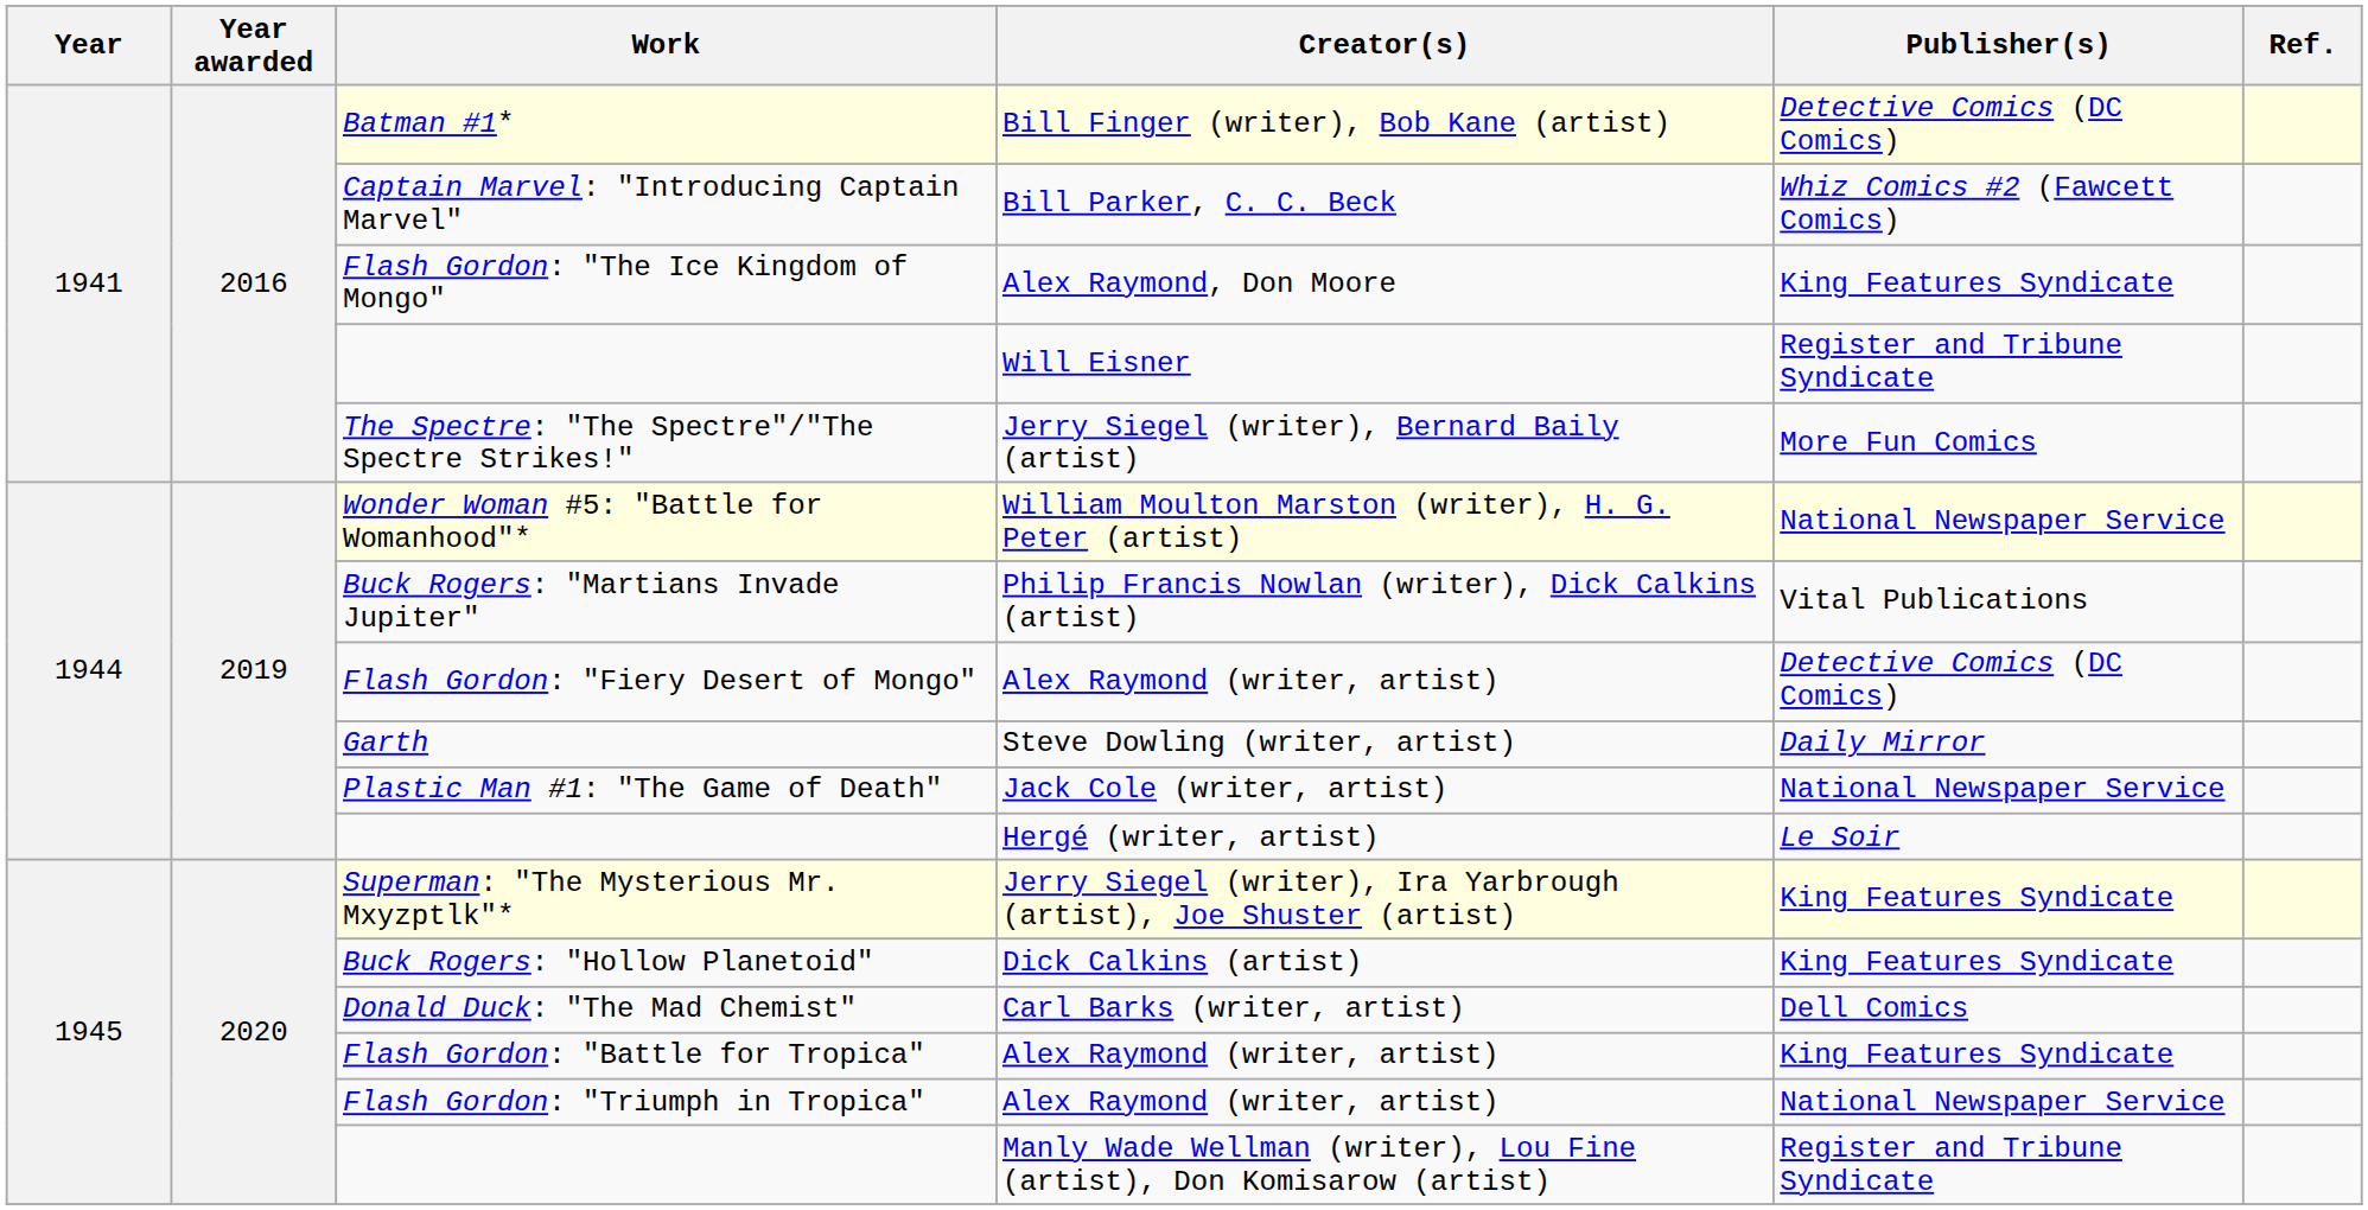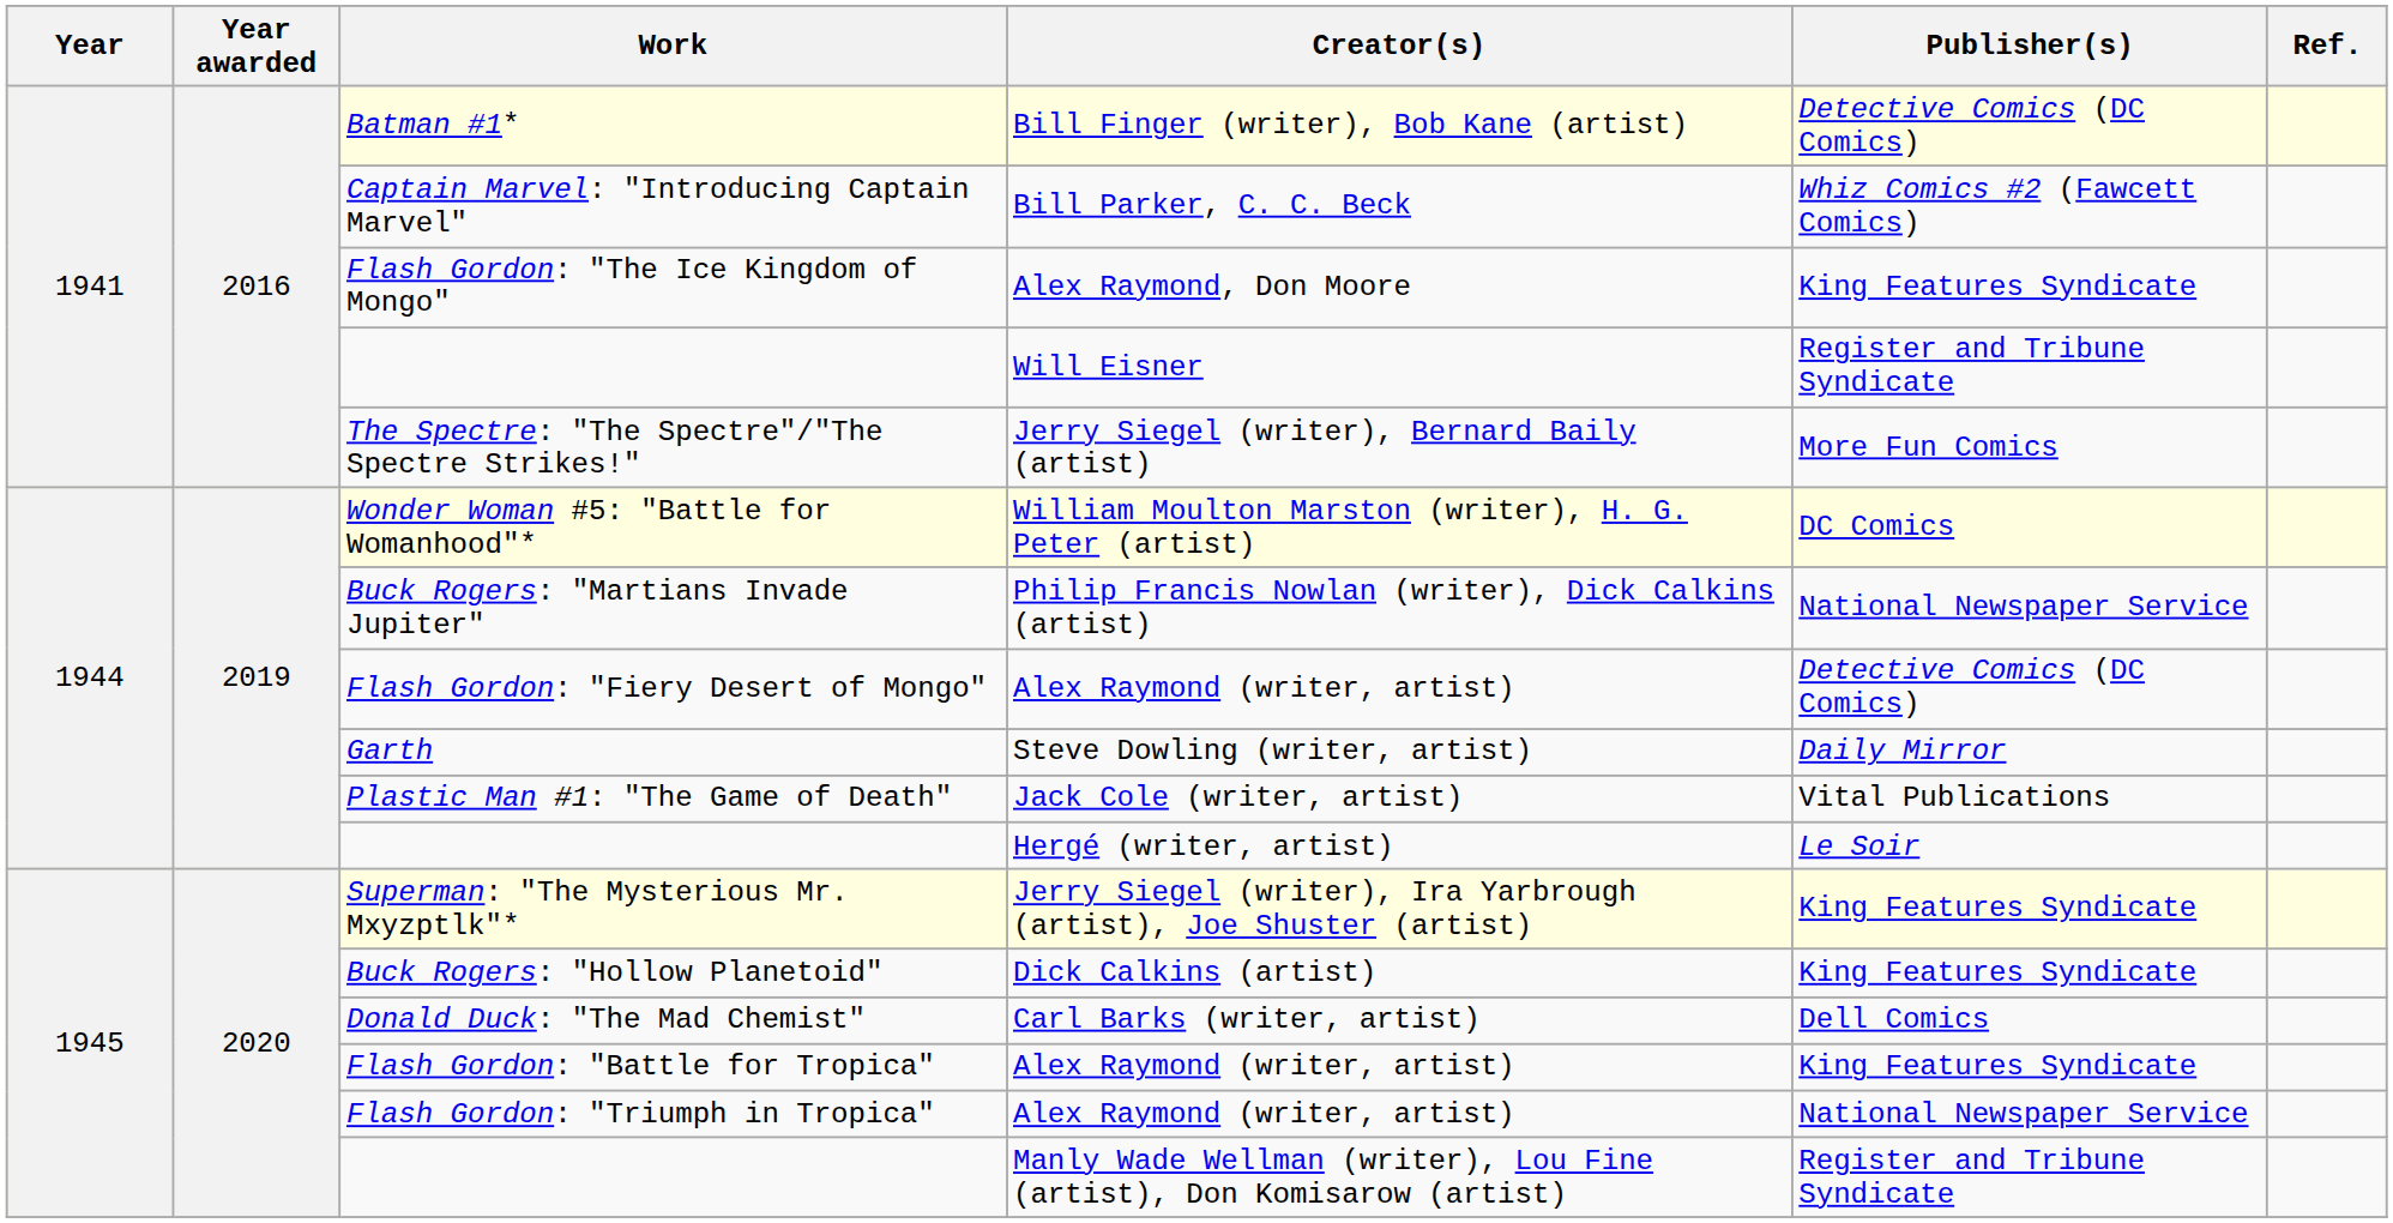Wonder Woman #5: "Battle for Womanhood"* | Publisher(s): National Newspaper Service -> DC Comics
Buck Rogers: "Martians Invade Jupiter" | Publisher(s): Vital Publications -> National Newspaper Service
Plastic Man #1: "The Game of Death" | Publisher(s): National Newspaper Service -> Vital Publications
